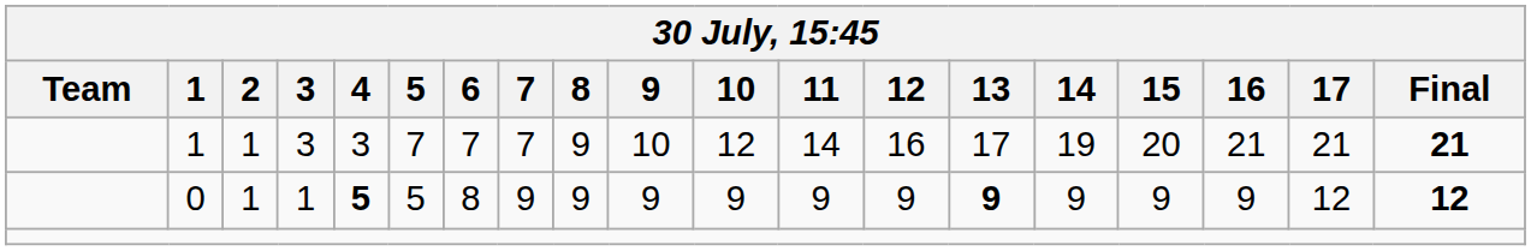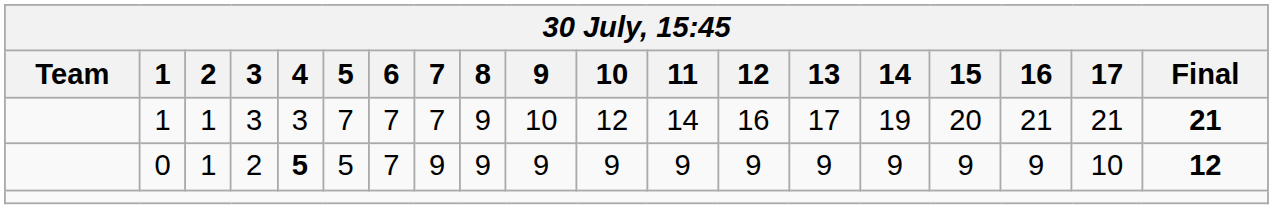0 | 3: 1 -> 2
0 | 6: 8 -> 7
0 | 13: bold -> normal
0 | 17: 12 -> 10
